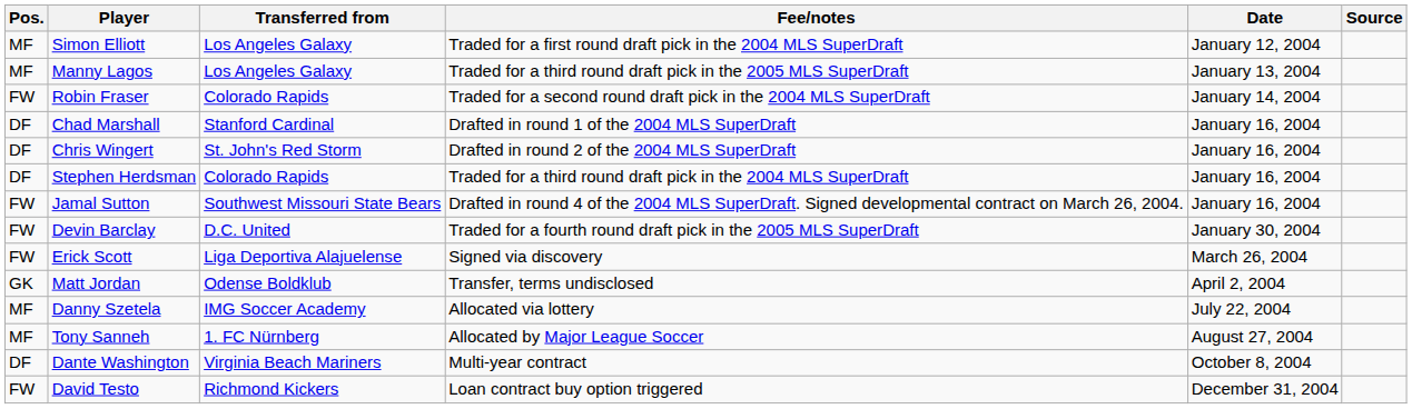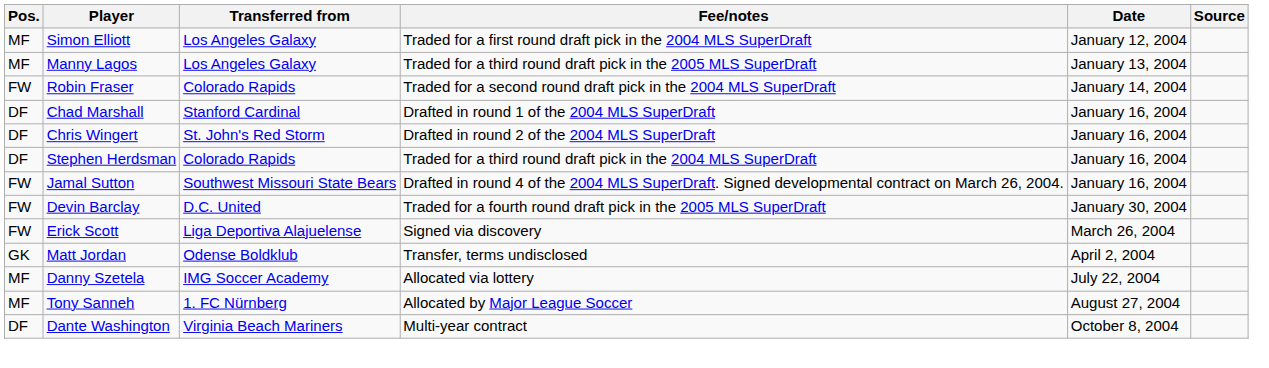- row: FW | David Testo | Richmond Kickers | Loan contract buy option triggered | December 31, 2004
